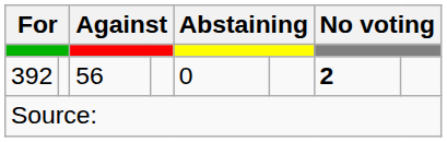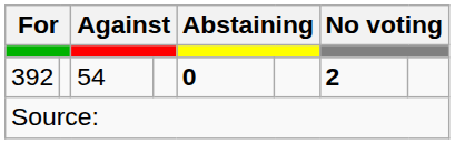392 | column 3: 56 -> 54
392 | column 5: normal -> bold
